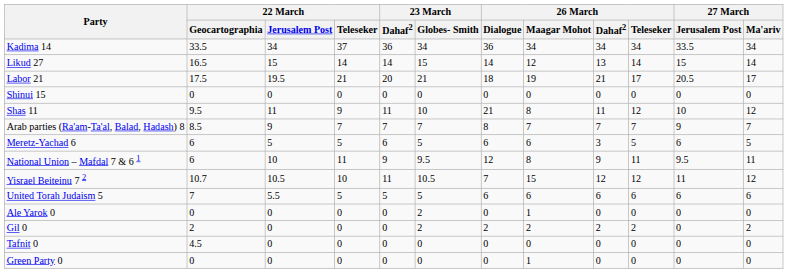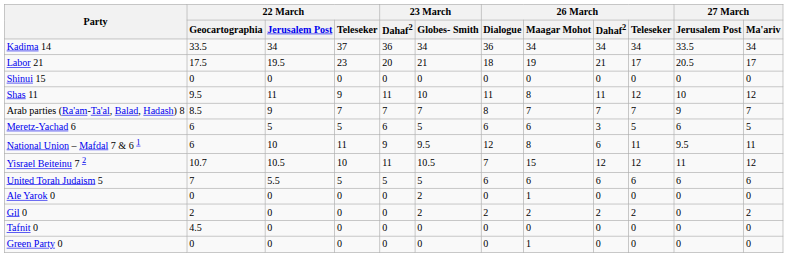- row: Likud 27 | 16.5 | 15 | 14 | 14 | 15 | 14 | 12 | 13 | 14 | 15 | 14
Labor 21 | 22 March / Teleseker: 21 -> 23
Shas 11 | 26 March / Dialogue: 21 -> 11
National Union – Mafdal 7 & 6 1 | 26 March / Dahaf2: 9 -> 6
